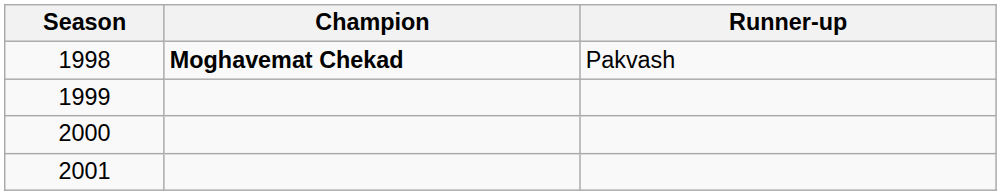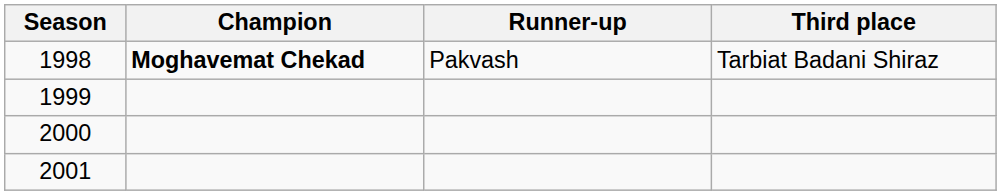+ column: Third place | Tarbiat Badani Shiraz
